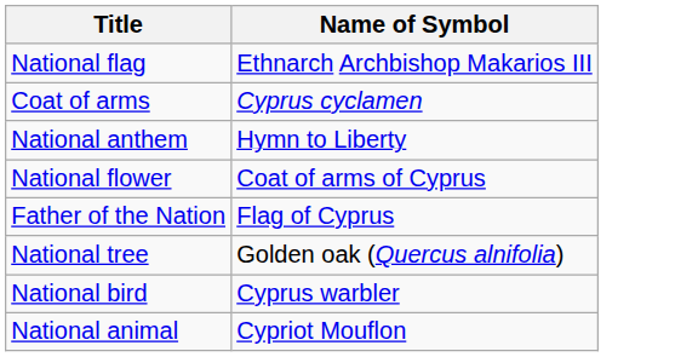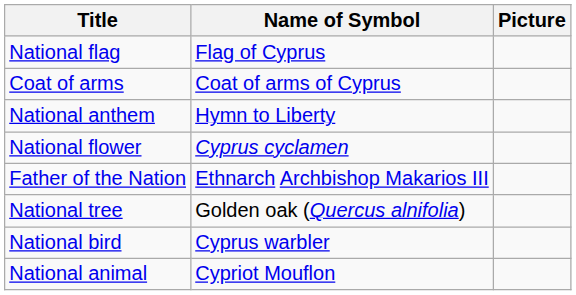+ column: Picture
National flag | Name of Symbol: Ethnarch Archbishop Makarios III -> Flag of Cyprus
Coat of arms | Name of Symbol: Cyprus cyclamen -> Coat of arms of Cyprus
National flower | Name of Symbol: Coat of arms of Cyprus -> Cyprus cyclamen
Father of the Nation | Name of Symbol: Flag of Cyprus -> Ethnarch Archbishop Makarios III
